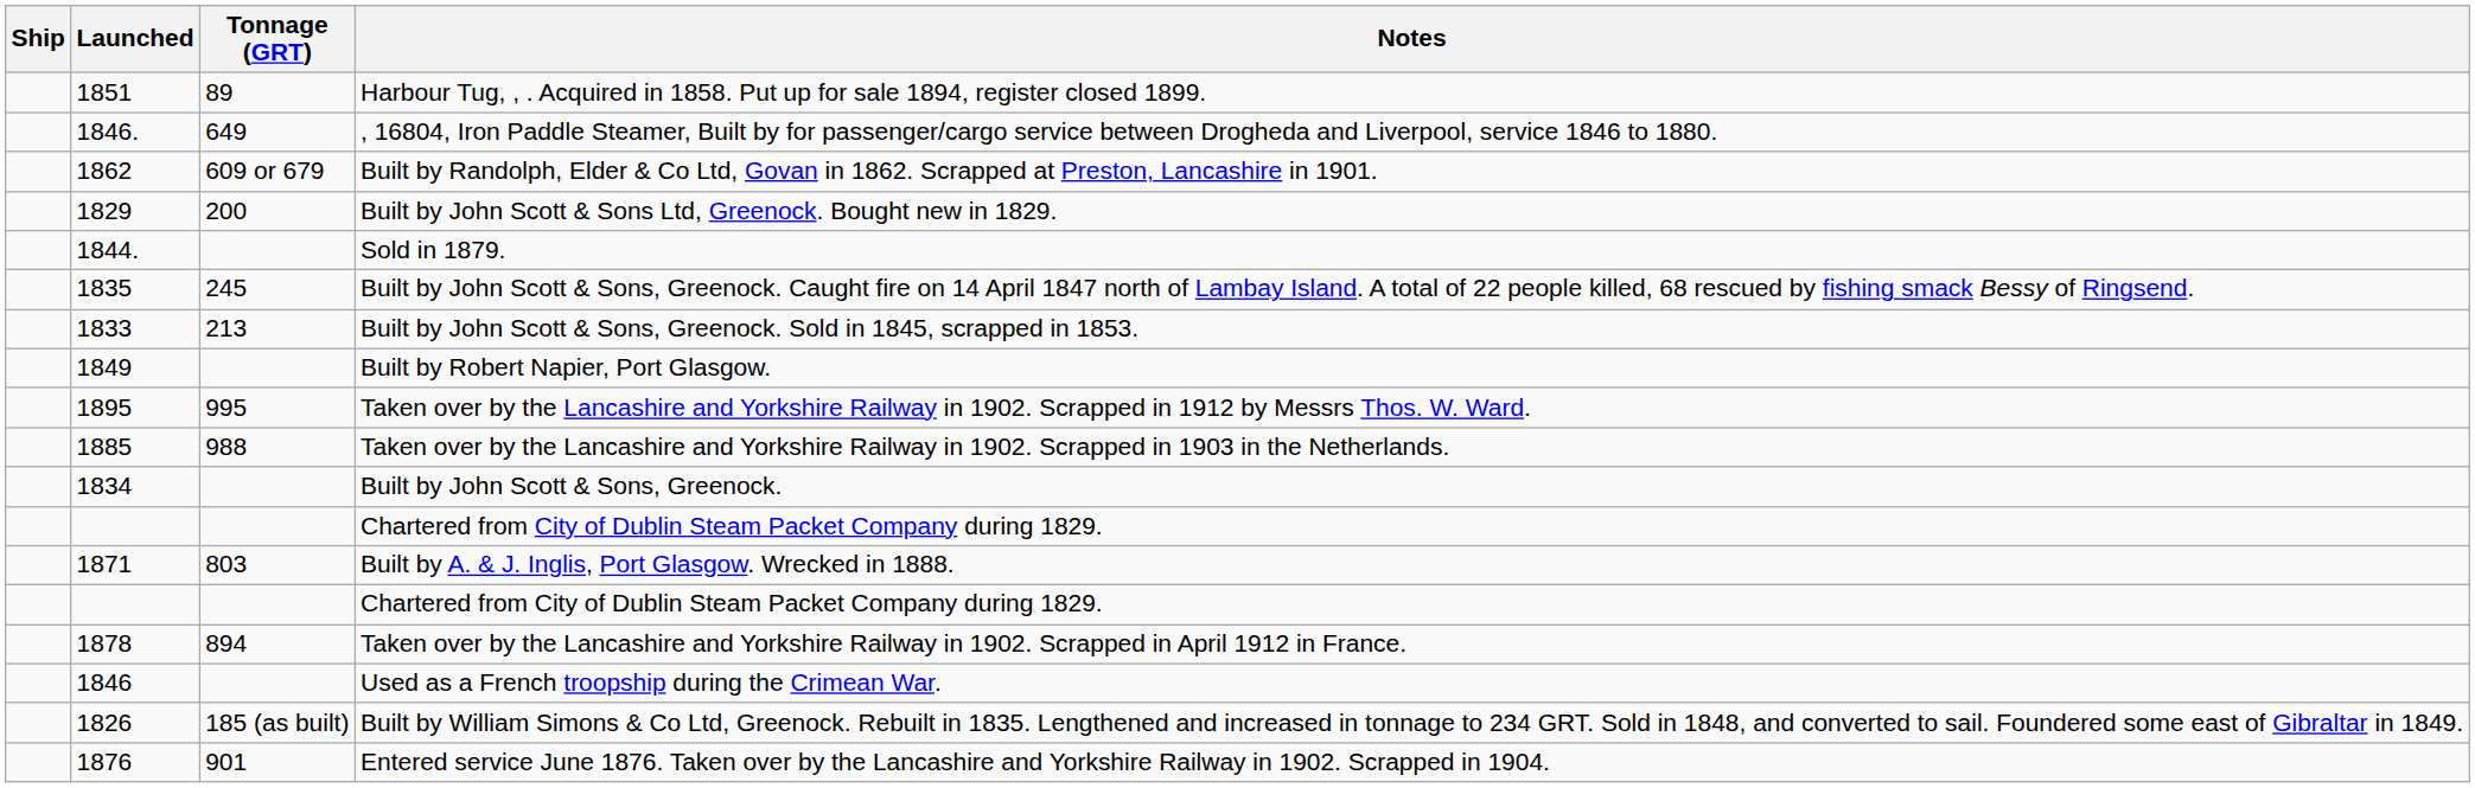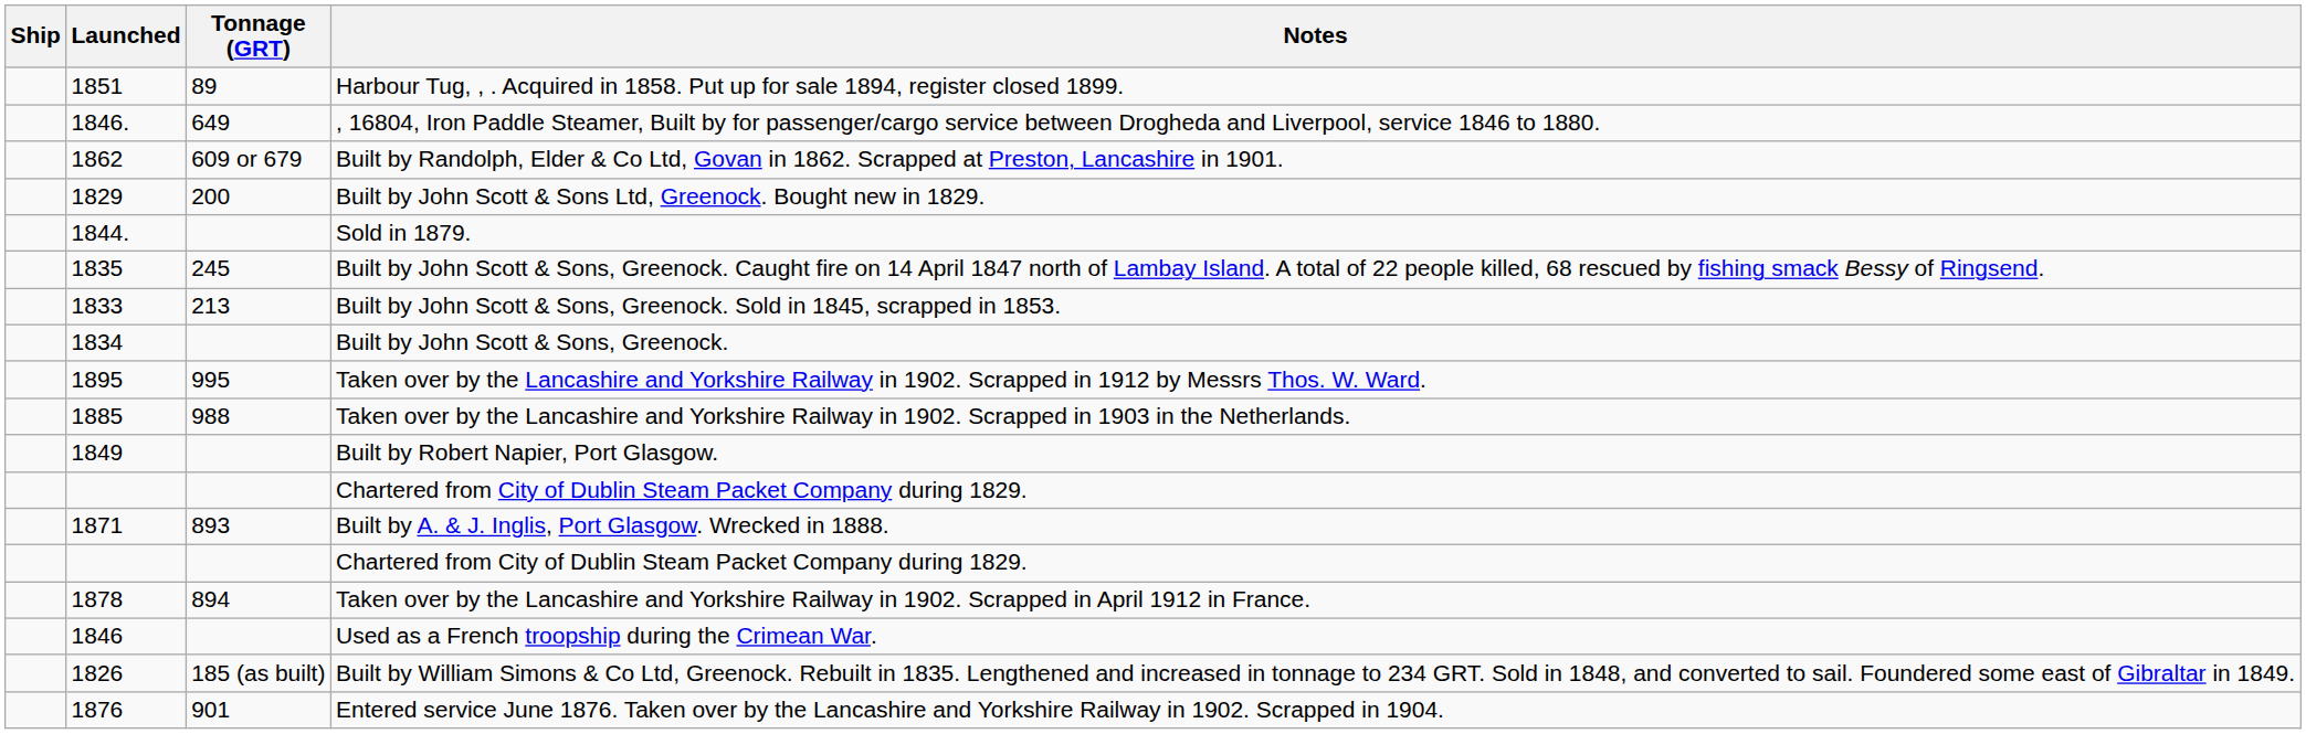rows swapped: Built by John Scott & Sons, Greenock. <-> Built by Robert Napier, Port Glasgow.
Built by A. & J. Inglis, Port Glasgow. Wrecked in 1888. | Tonnage (GRT): 803 -> 893
